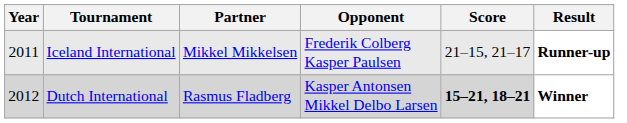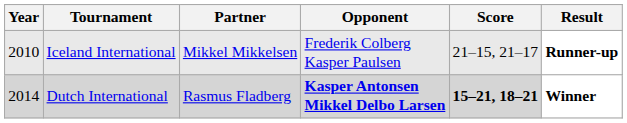Iceland International | Year: 2011 -> 2010
Dutch International | Year: 2012 -> 2014
Dutch International | Opponent: normal -> bold
